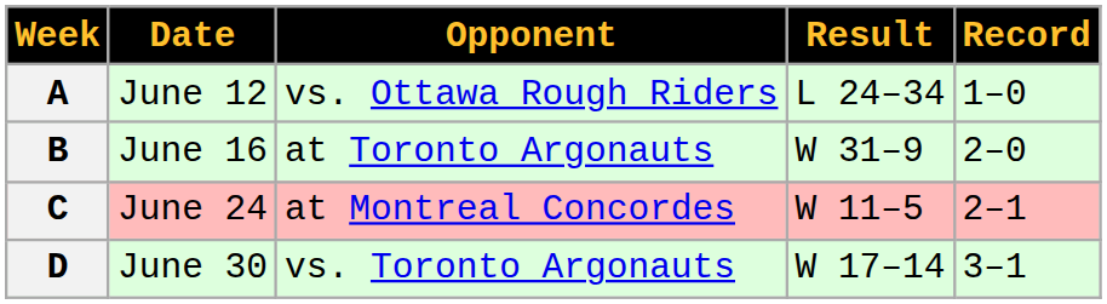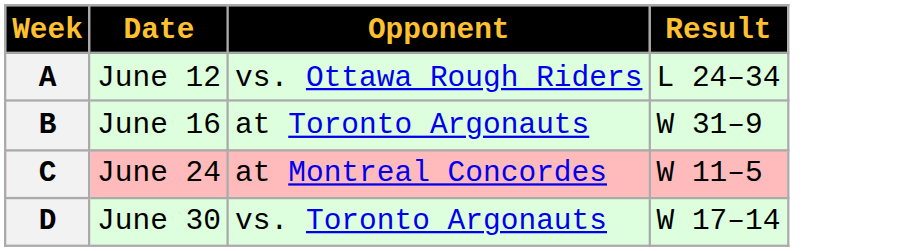- column: Record | 1–0 | 2–0 | 2–1 | 3–1
